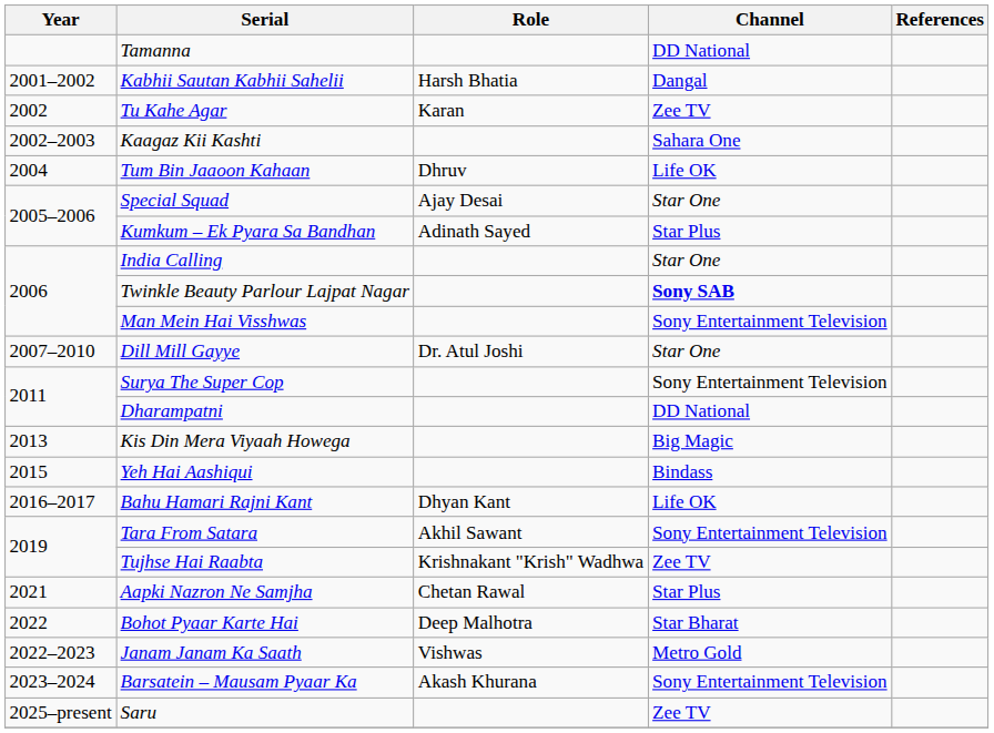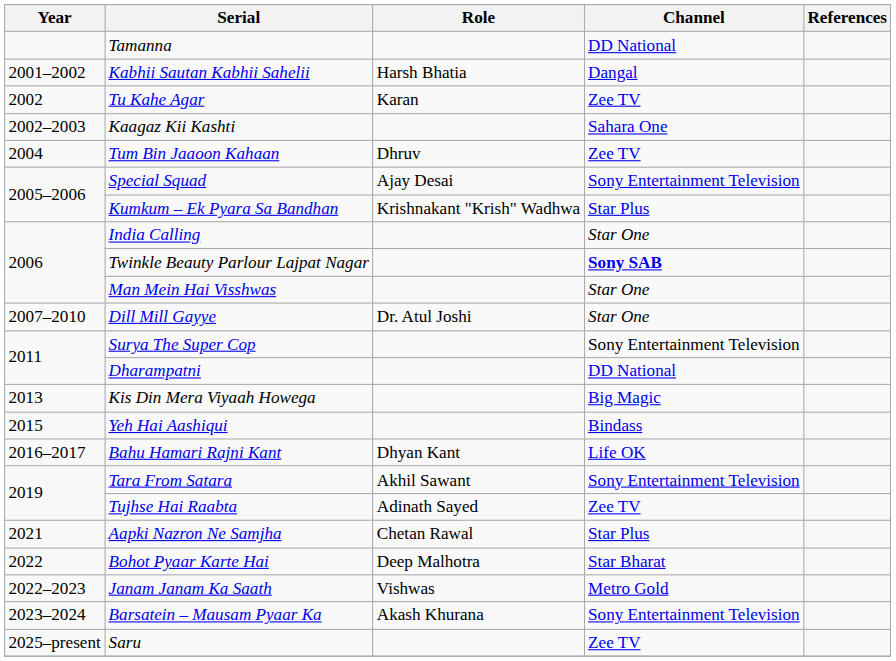Tum Bin Jaaoon Kahaan | Channel: Life OK -> Zee TV
Special Squad | Channel: Star One -> Sony Entertainment Television
Kumkum – Ek Pyara Sa Bandhan | Role: Adinath Sayed -> Krishnakant "Krish" Wadhwa
Man Mein Hai Visshwas | Channel: Sony Entertainment Television -> Star One
Tujhse Hai Raabta | Role: Krishnakant "Krish" Wadhwa -> Adinath Sayed
